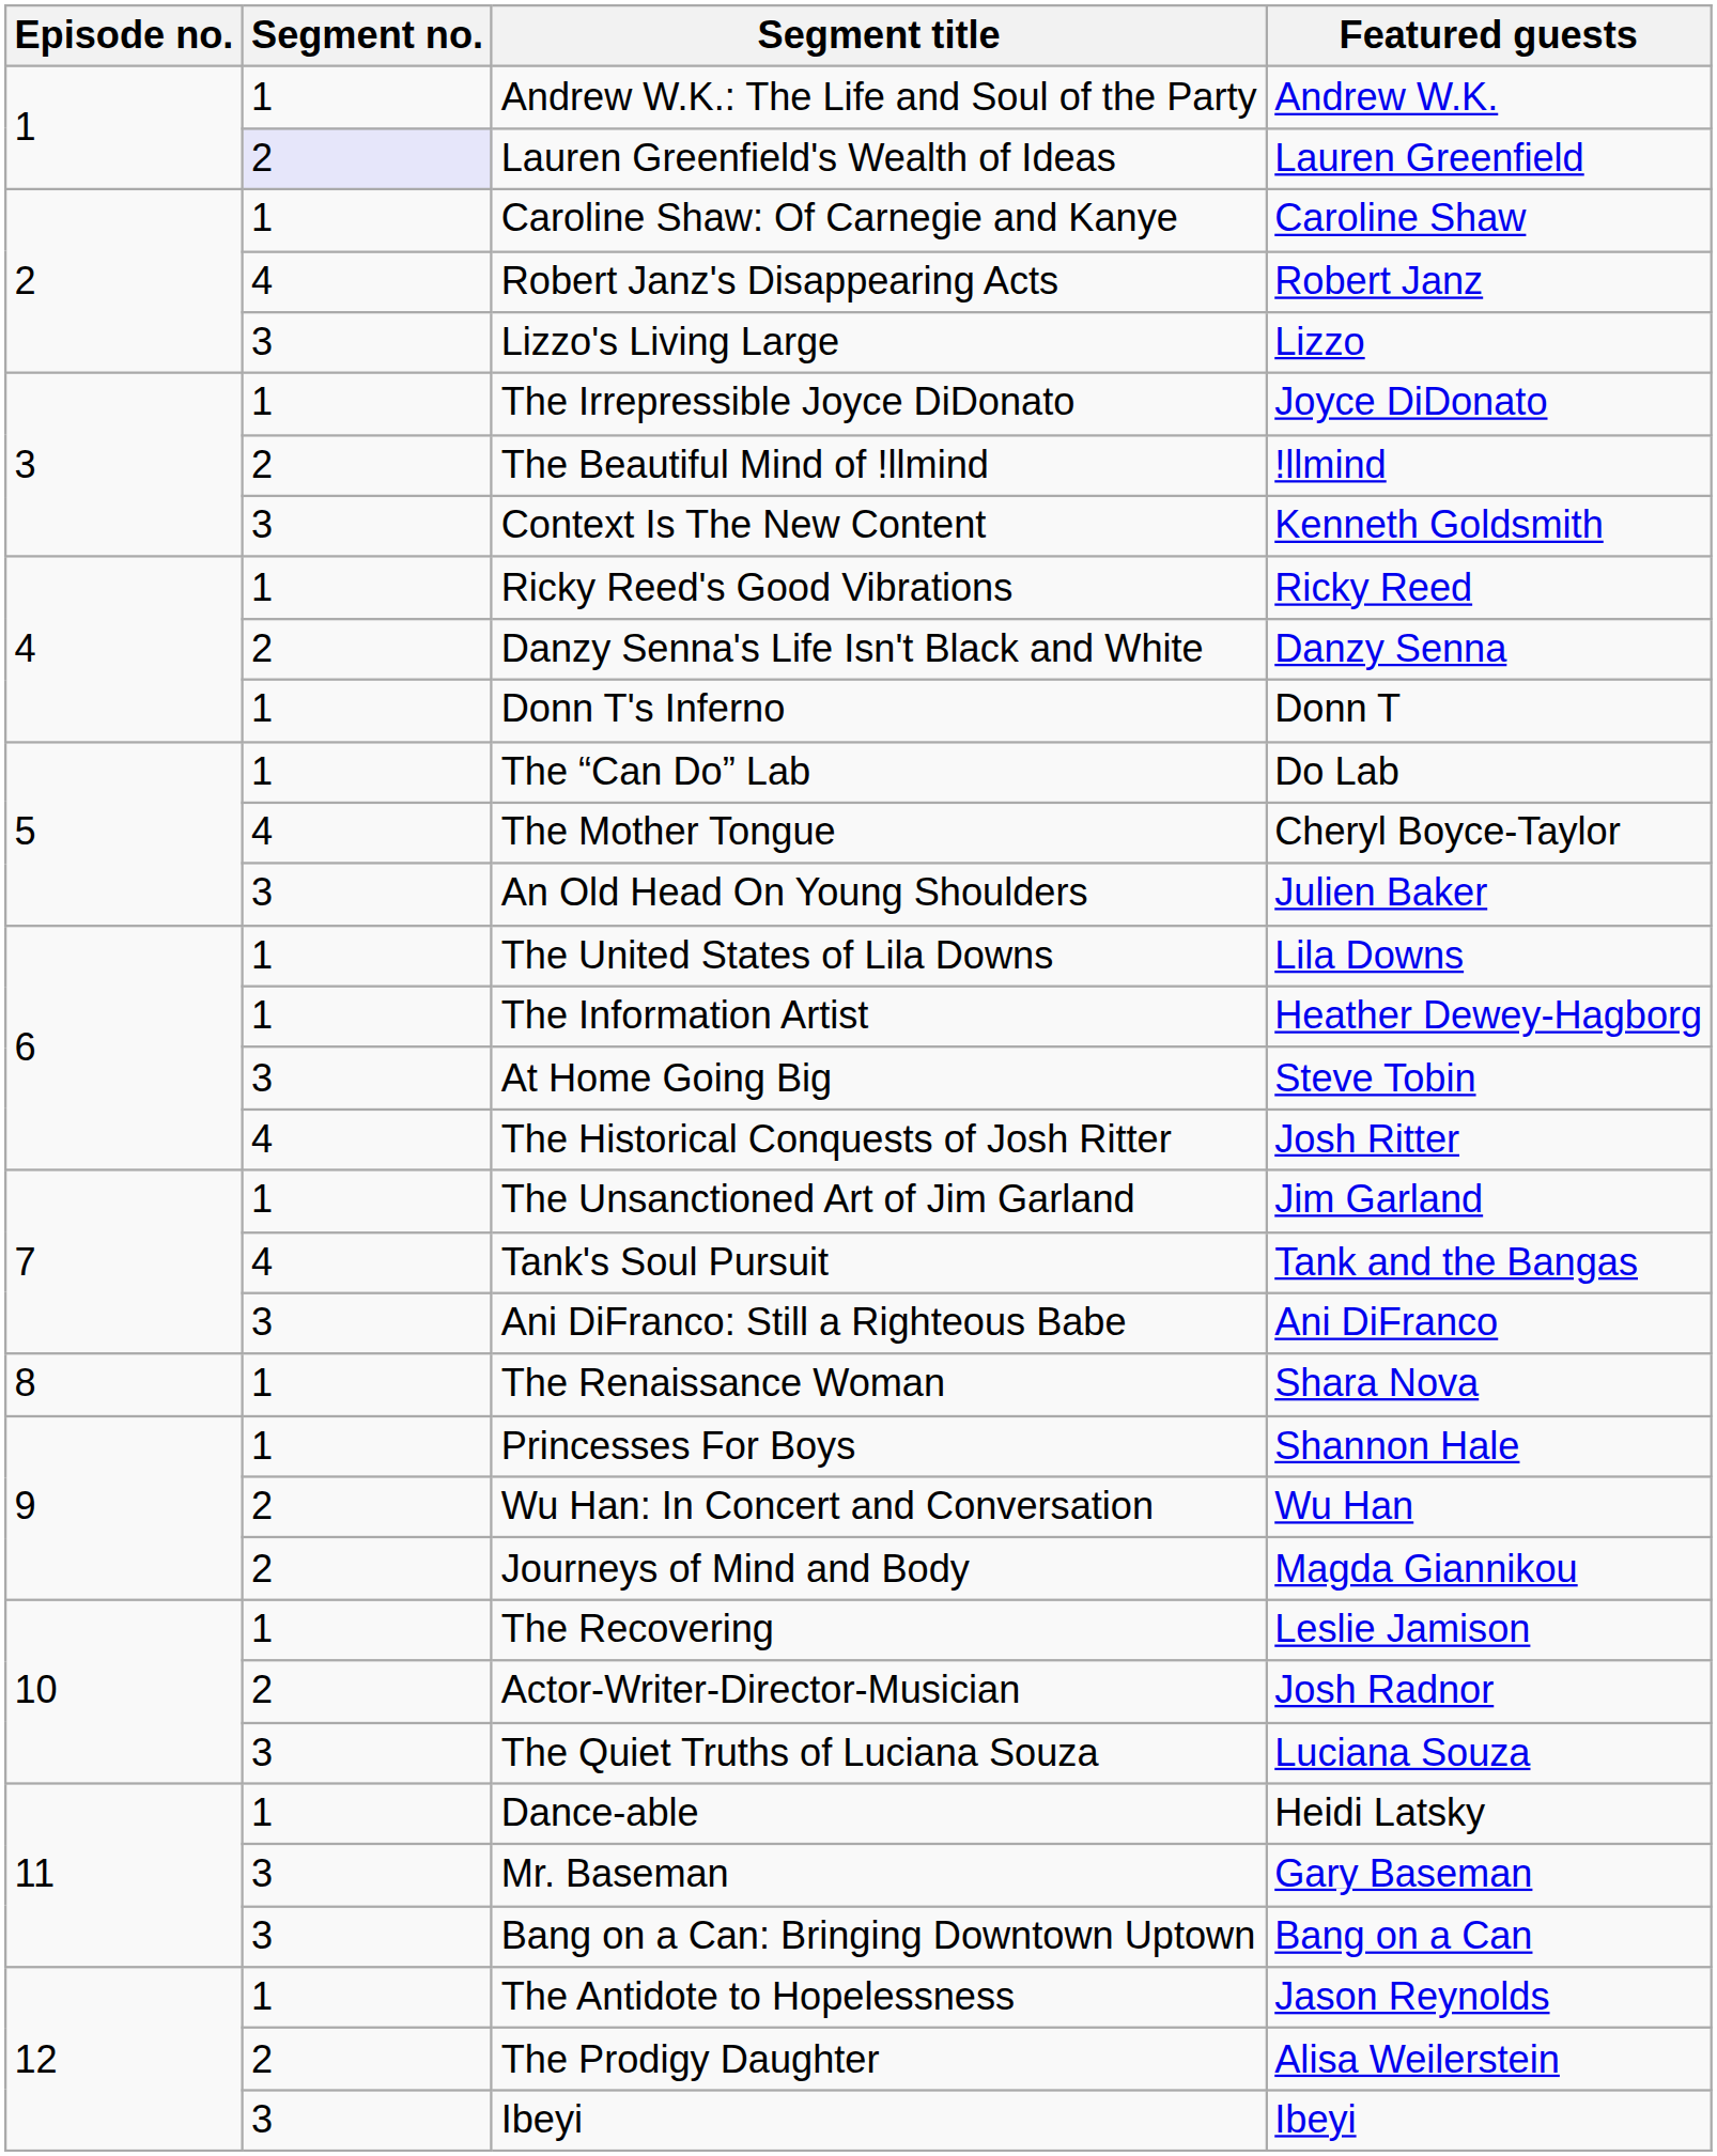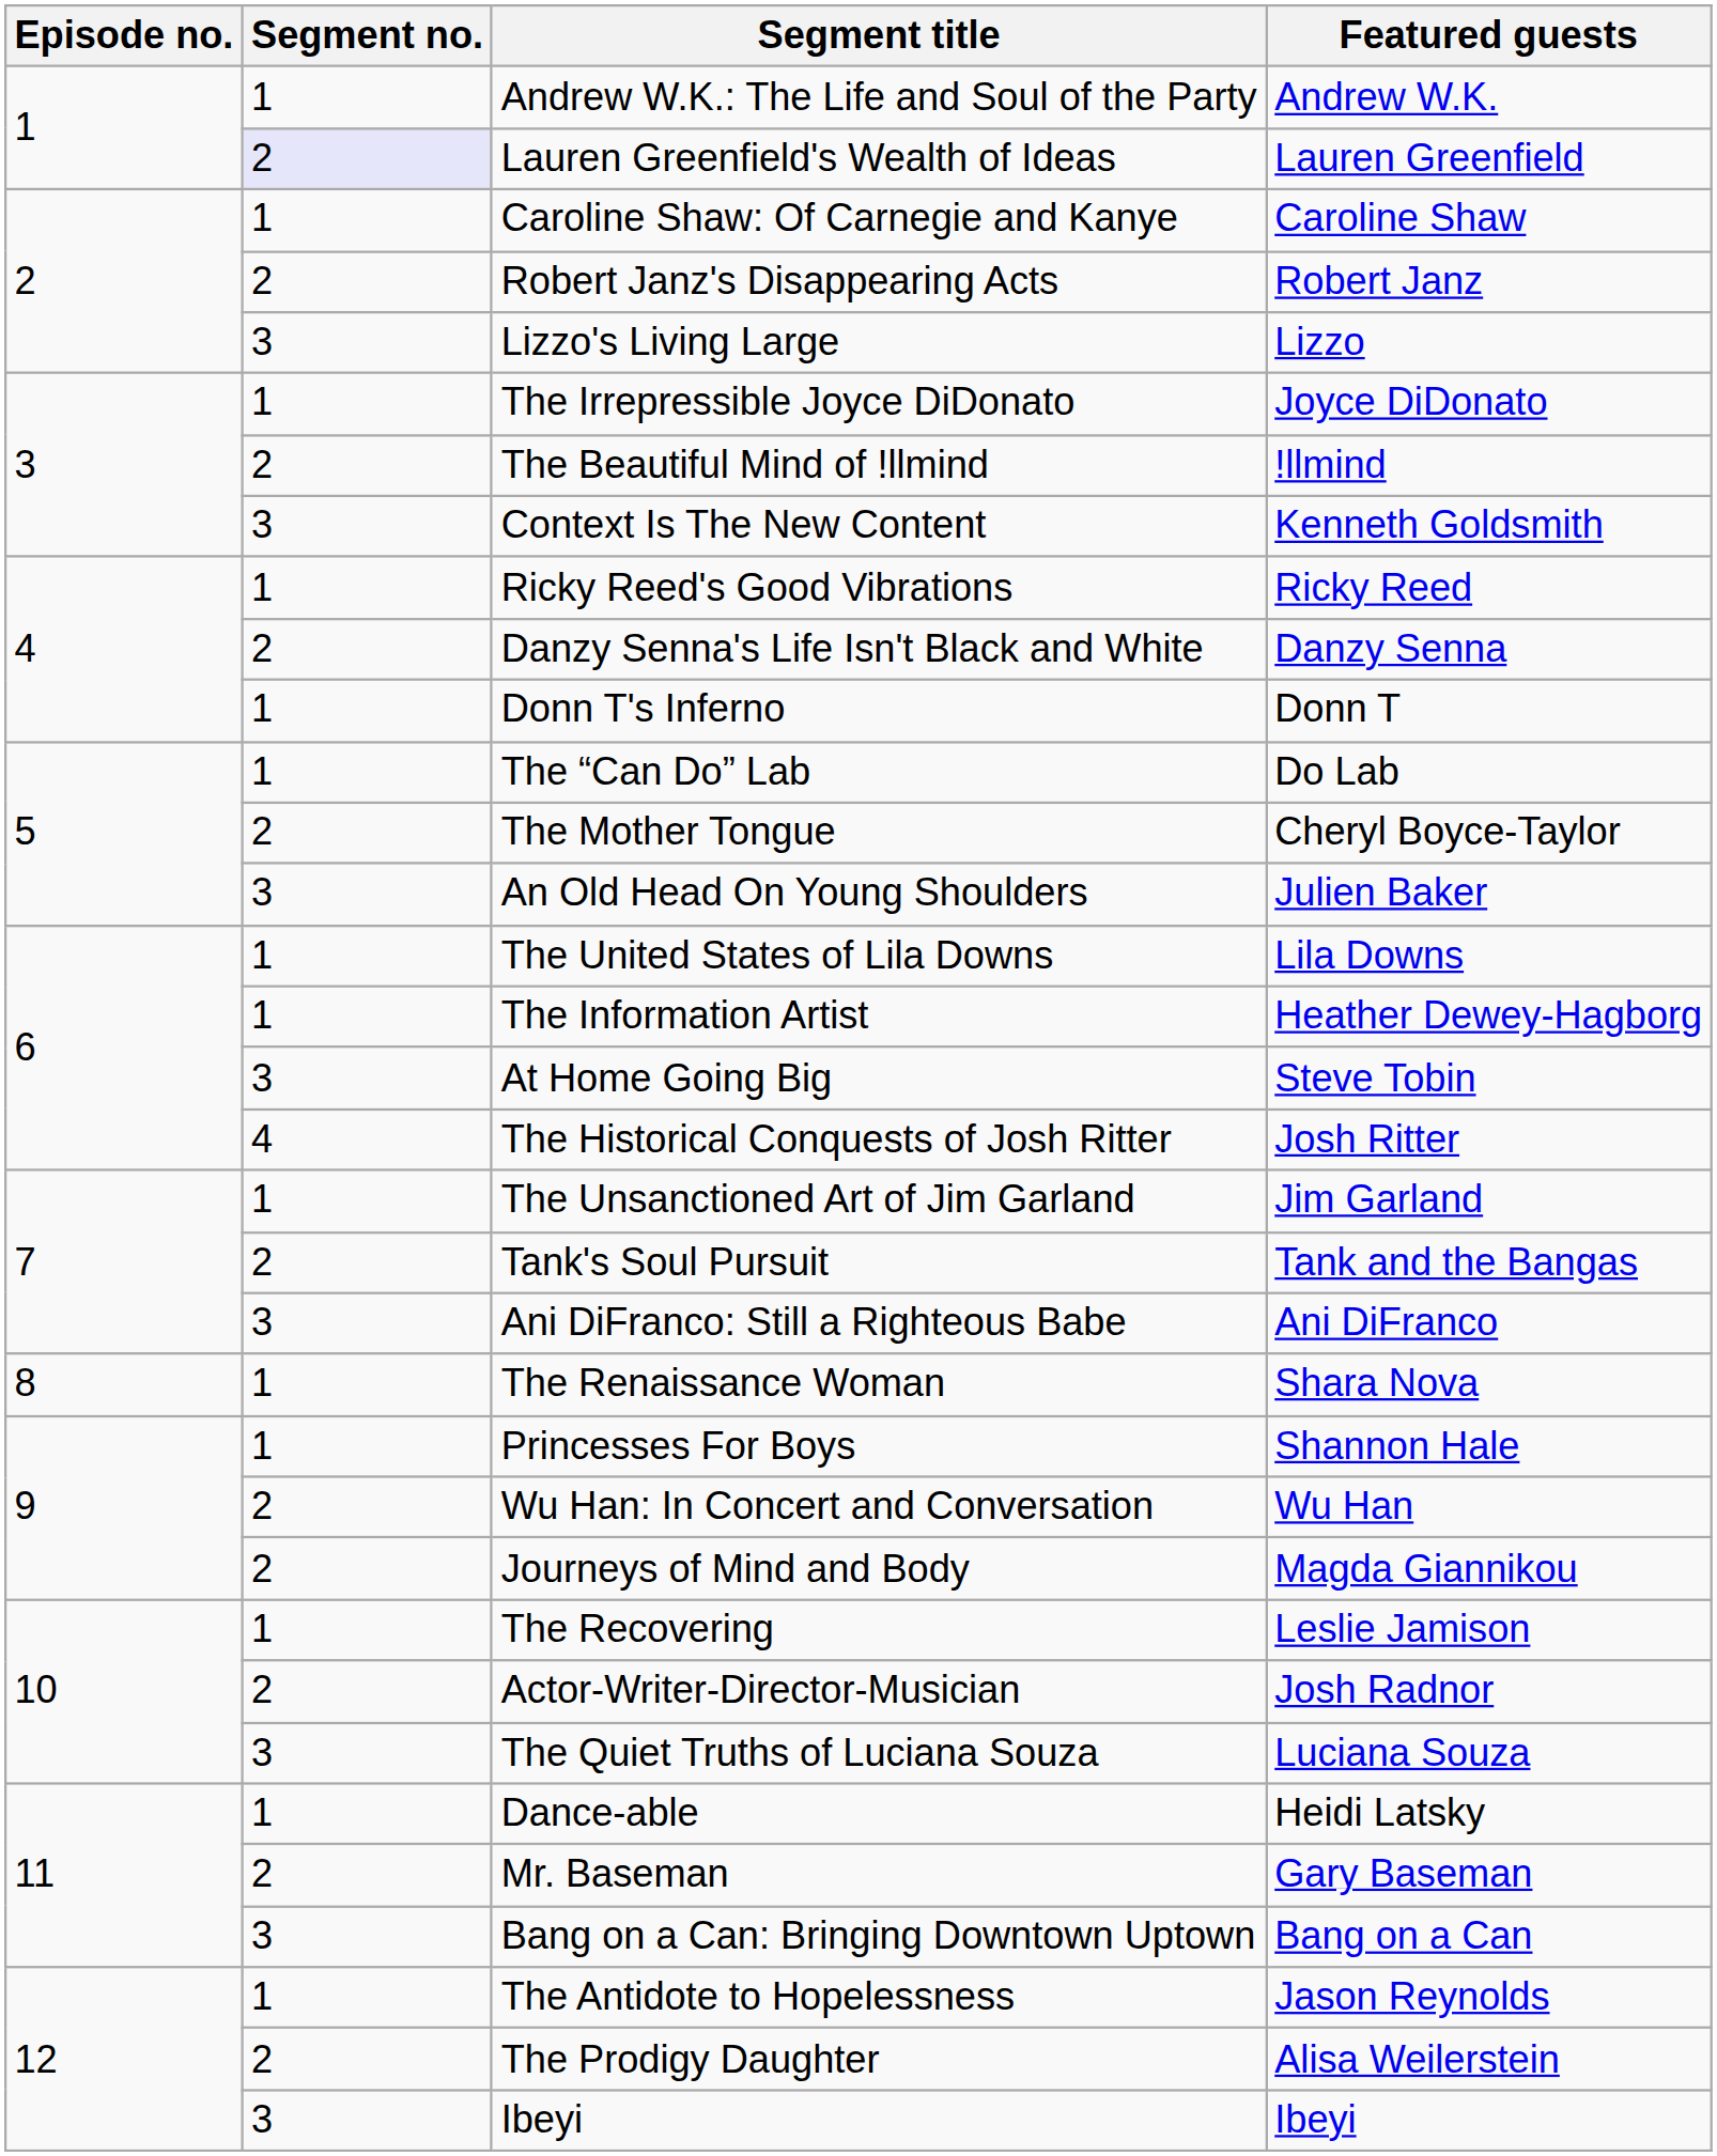Robert Janz's Disappearing Acts | Segment no.: 4 -> 2
The Mother Tongue | Segment no.: 4 -> 2
Tank's Soul Pursuit | Segment no.: 4 -> 2
Mr. Baseman | Segment no.: 3 -> 2
